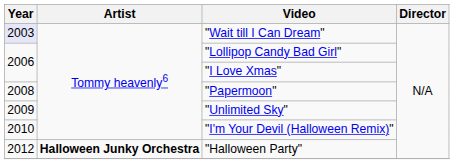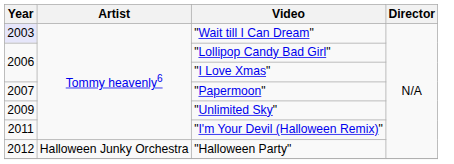"Papermoon" | Year: 2008 -> 2007
"I'm Your Devil (Halloween Remix)" | Year: 2010 -> 2011
"Halloween Party" | Artist: bold -> normal
